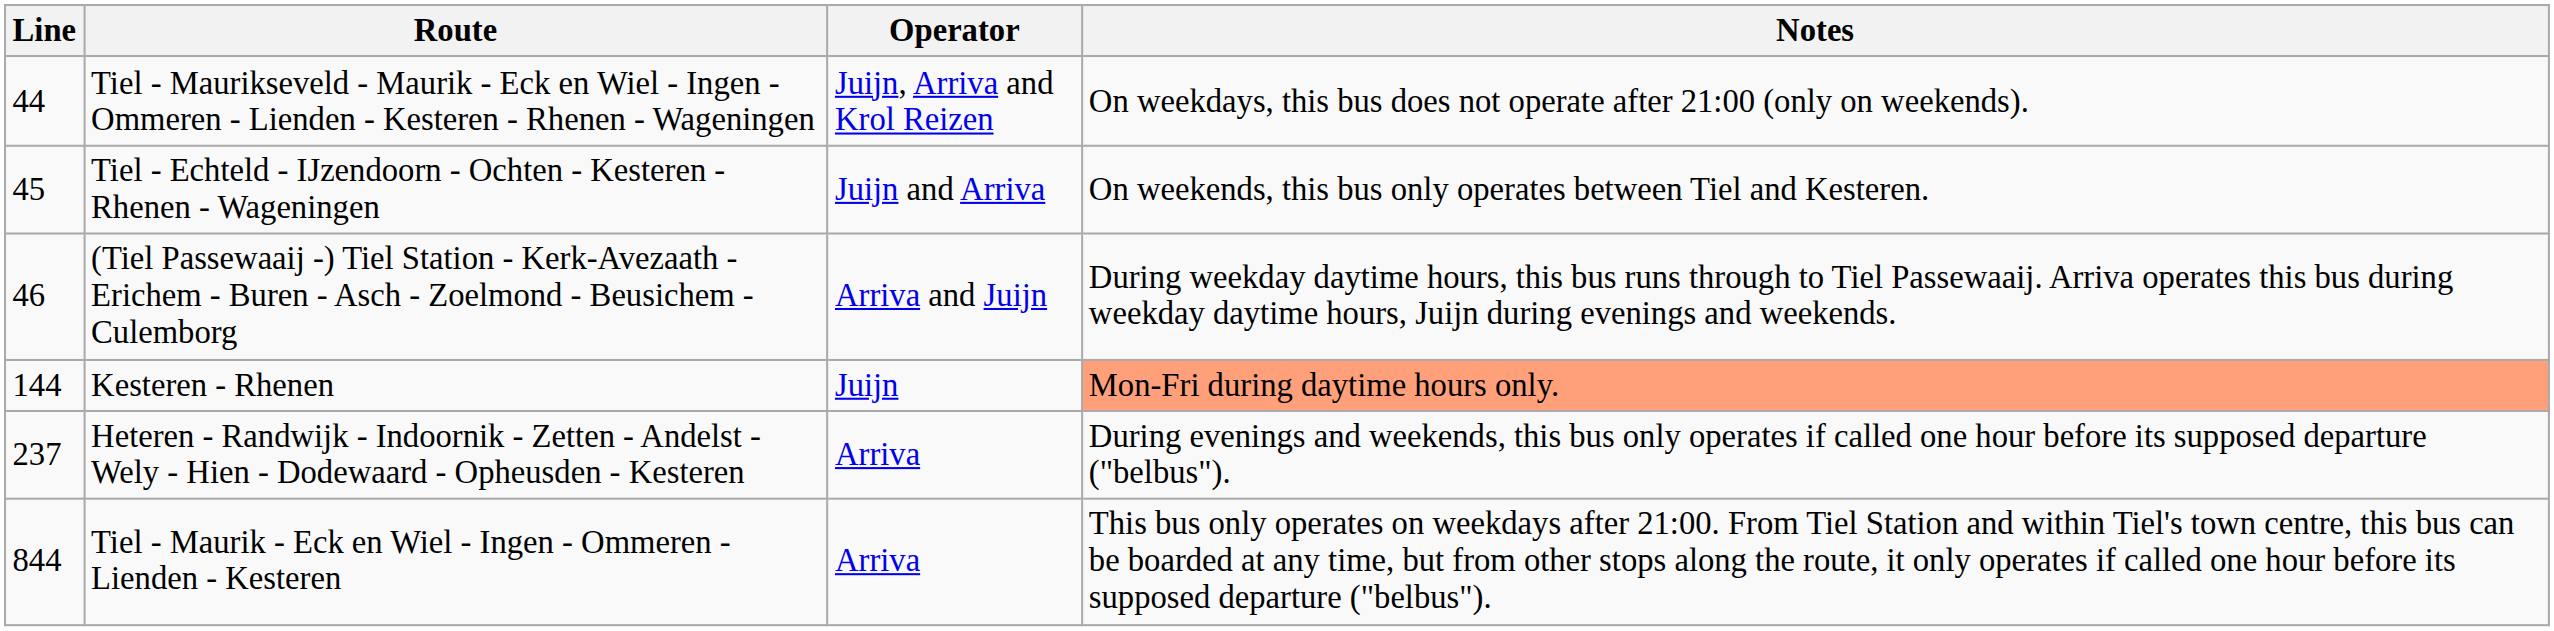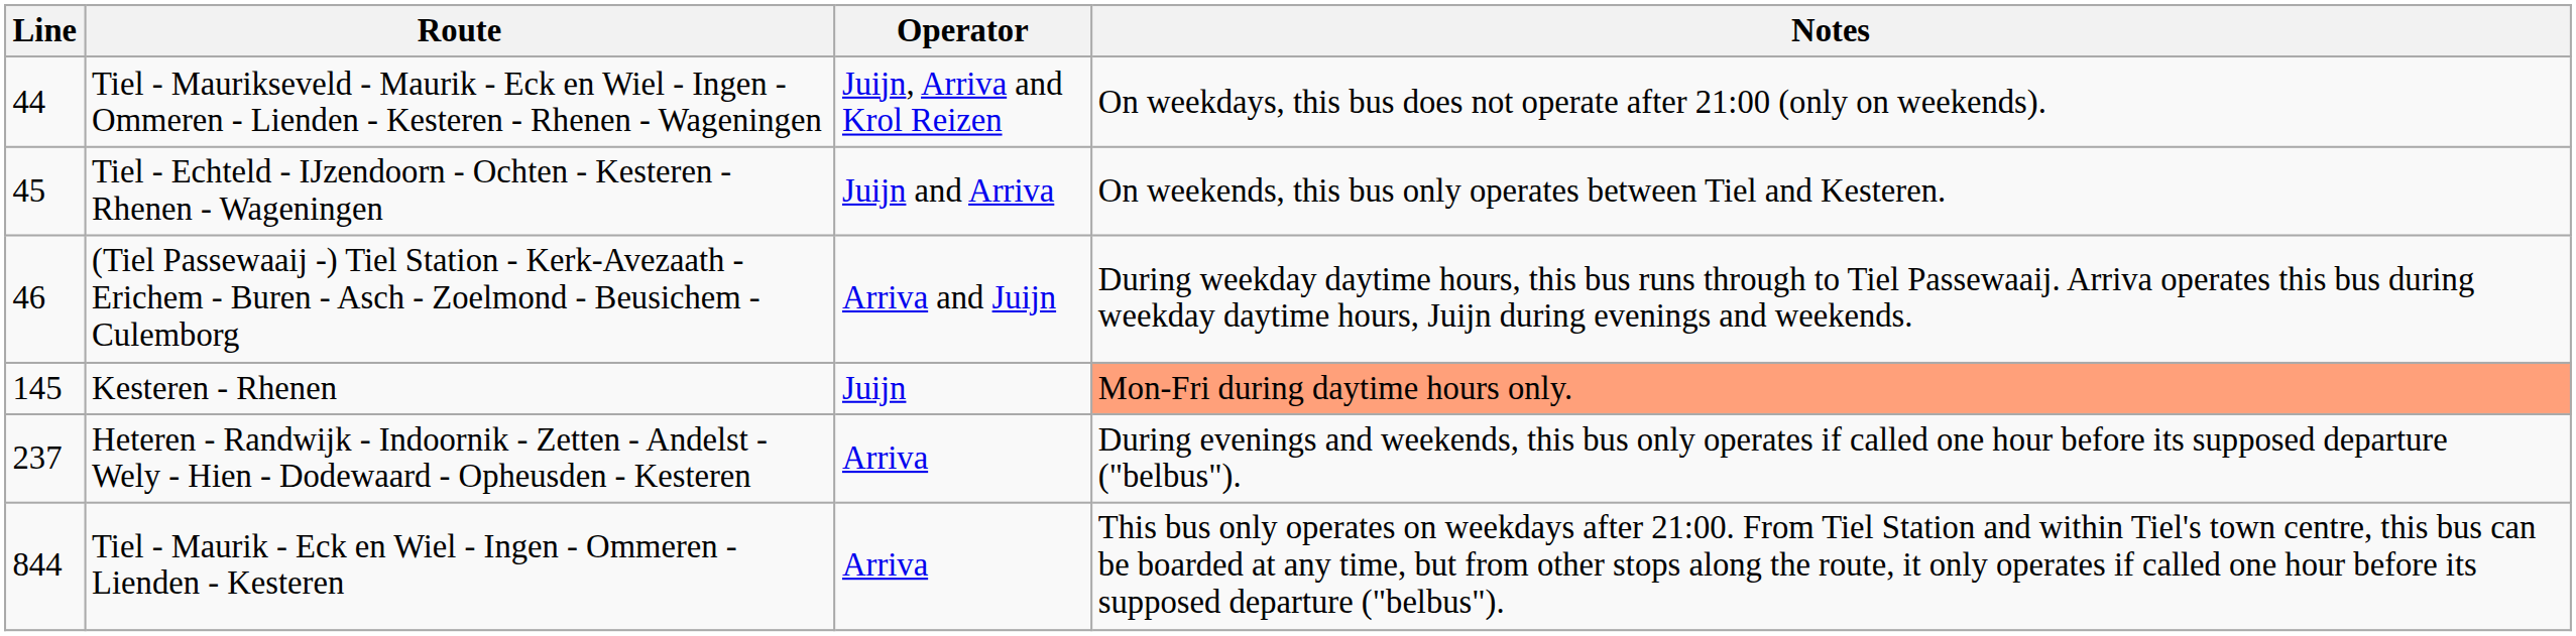Kesteren - Rhenen | Line: 144 -> 145
